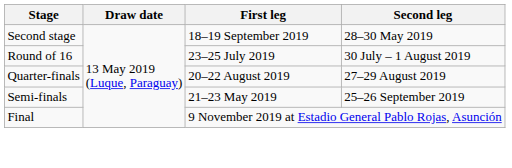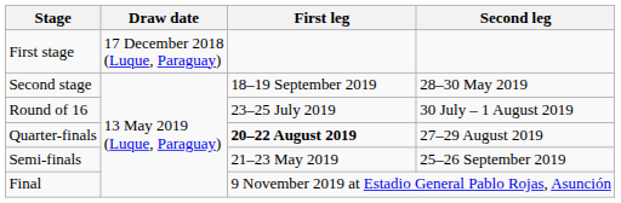+ row: First stage | 17 December 2018 (Luque, Paraguay)
Quarter-finals | First leg: normal -> bold
